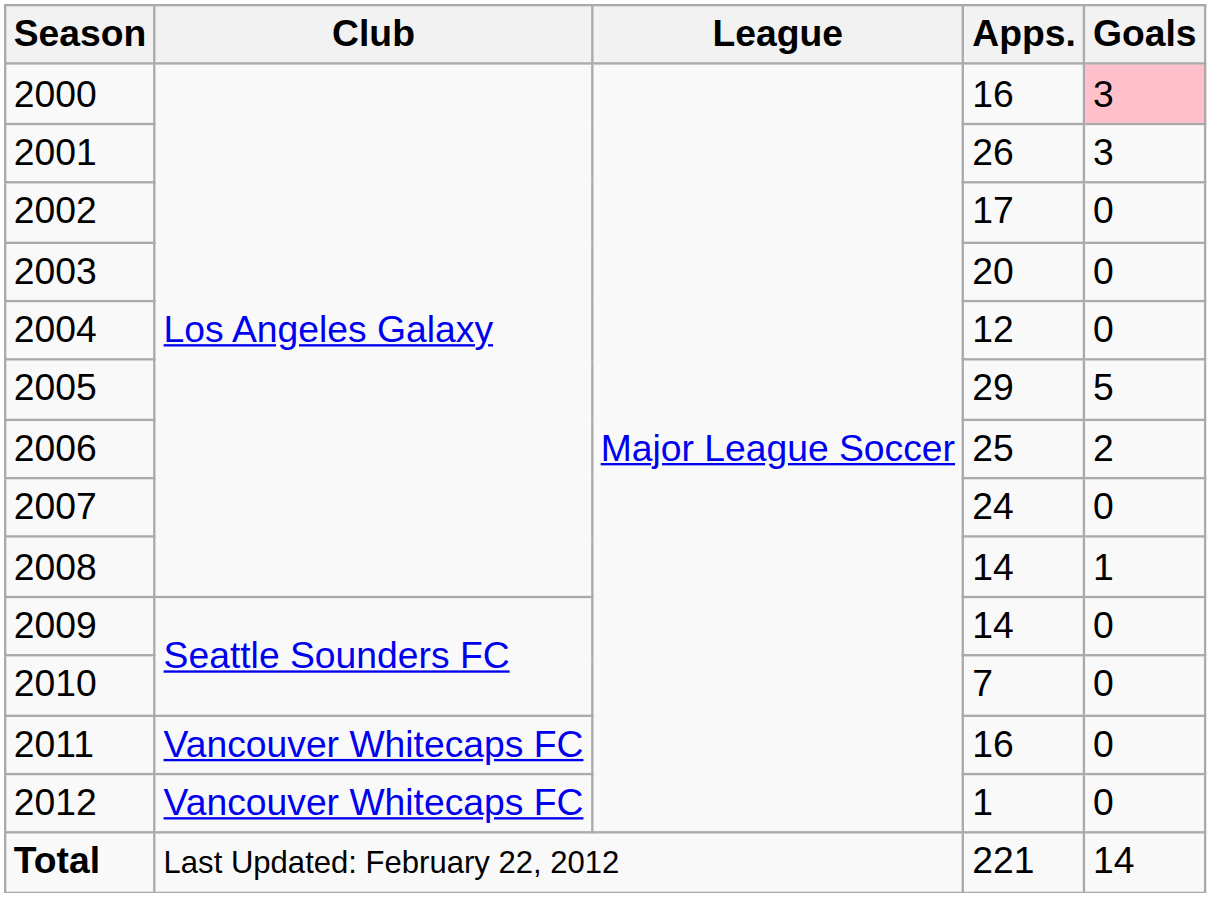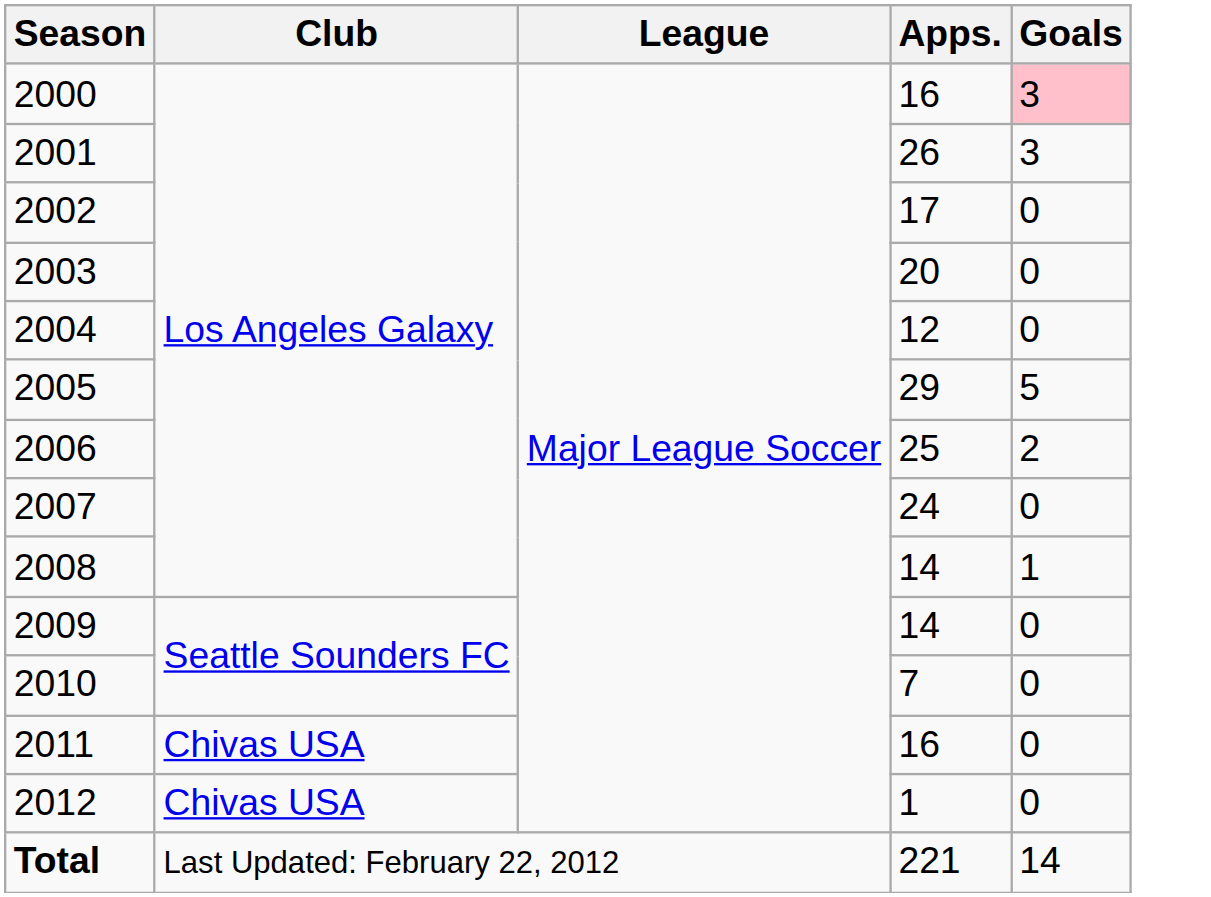2011 | Club: Vancouver Whitecaps FC -> Chivas USA
2012 | Club: Vancouver Whitecaps FC -> Chivas USA
